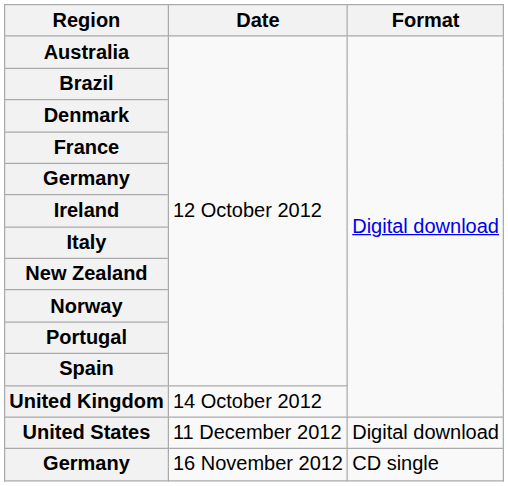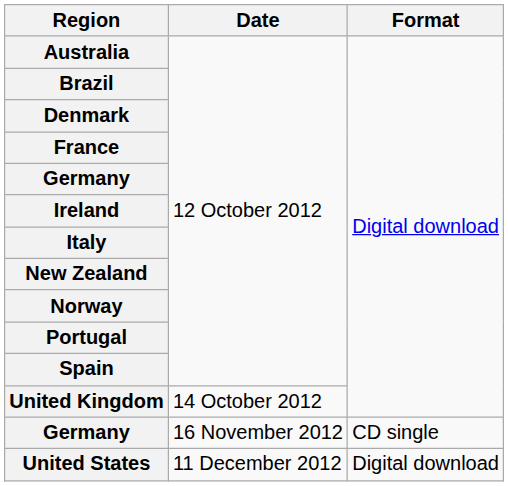rows swapped: Germany / 16 November 2012 <-> United States
